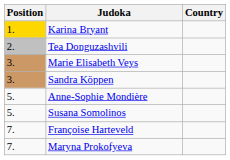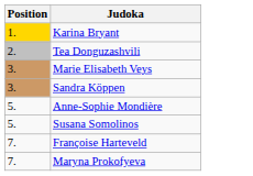- column: Country
